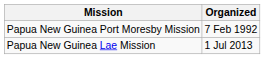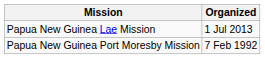rows swapped: Papua New Guinea Port Moresby Mission <-> Papua New Guinea Lae Mission
